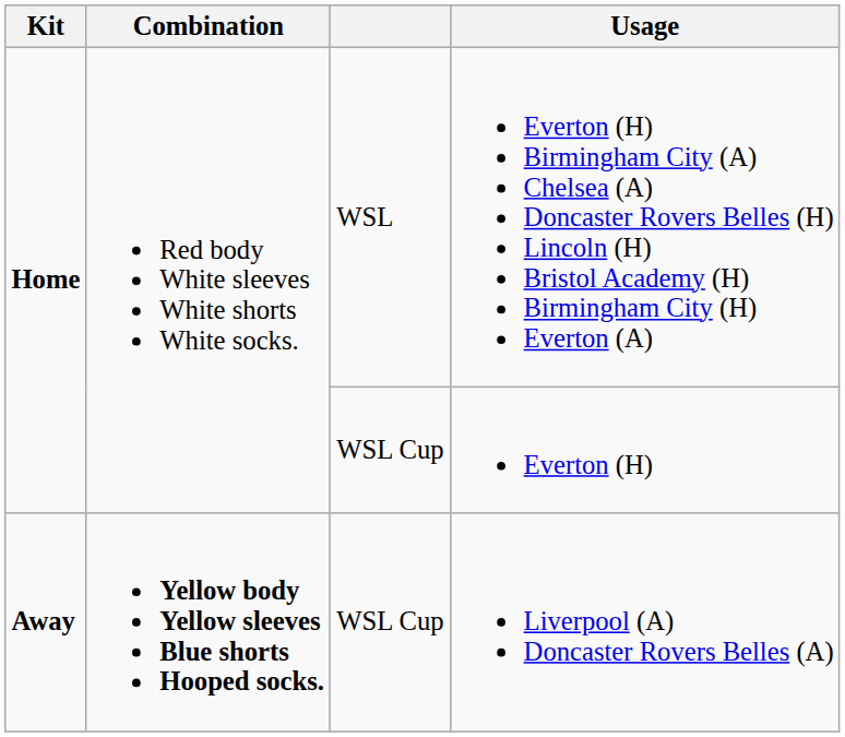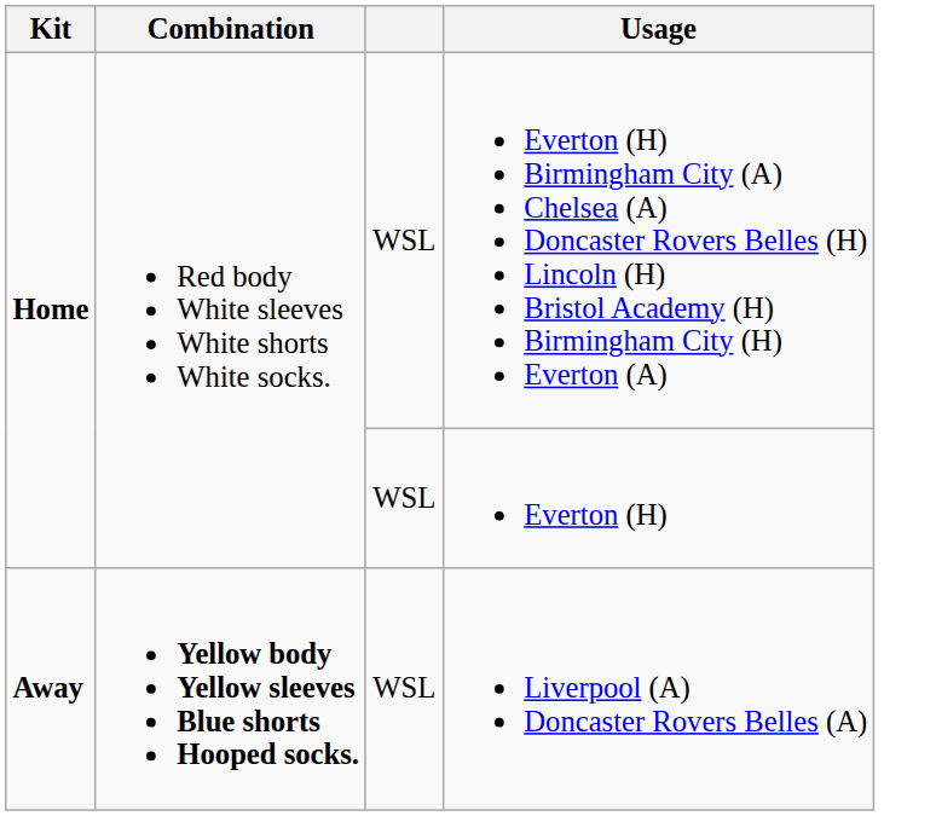Everton (H) | column 3: WSL Cup -> WSL
Liverpool (A) Doncaster Rovers Belles (A) | column 3: WSL Cup -> WSL
